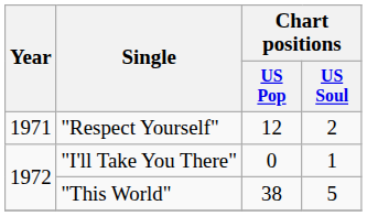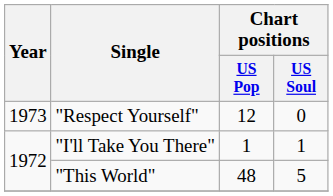"Respect Yourself" | Year: 1971 -> 1973
"Respect Yourself" | Chart positions / US Soul: 2 -> 0
"I'll Take You There" | Chart positions / US Pop: 0 -> 1
"This World" | Chart positions / US Pop: 38 -> 48
